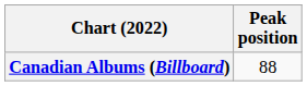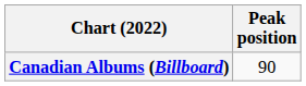Canadian Albums (Billboard) | Peak position: 88 -> 90
